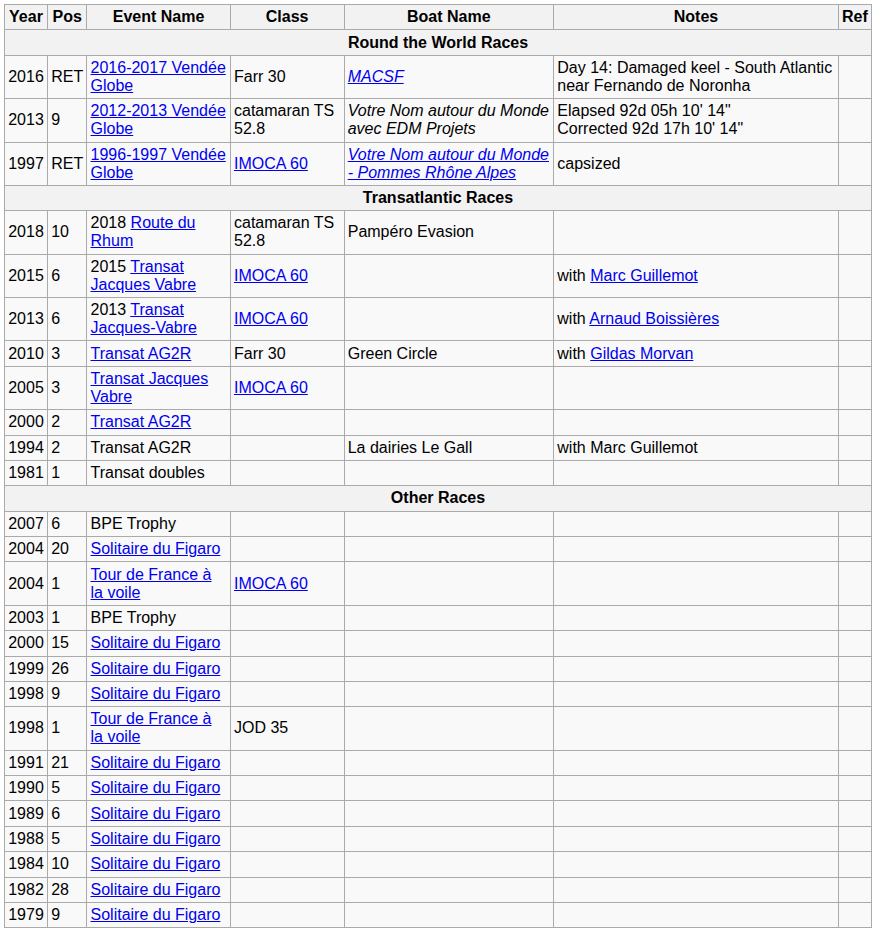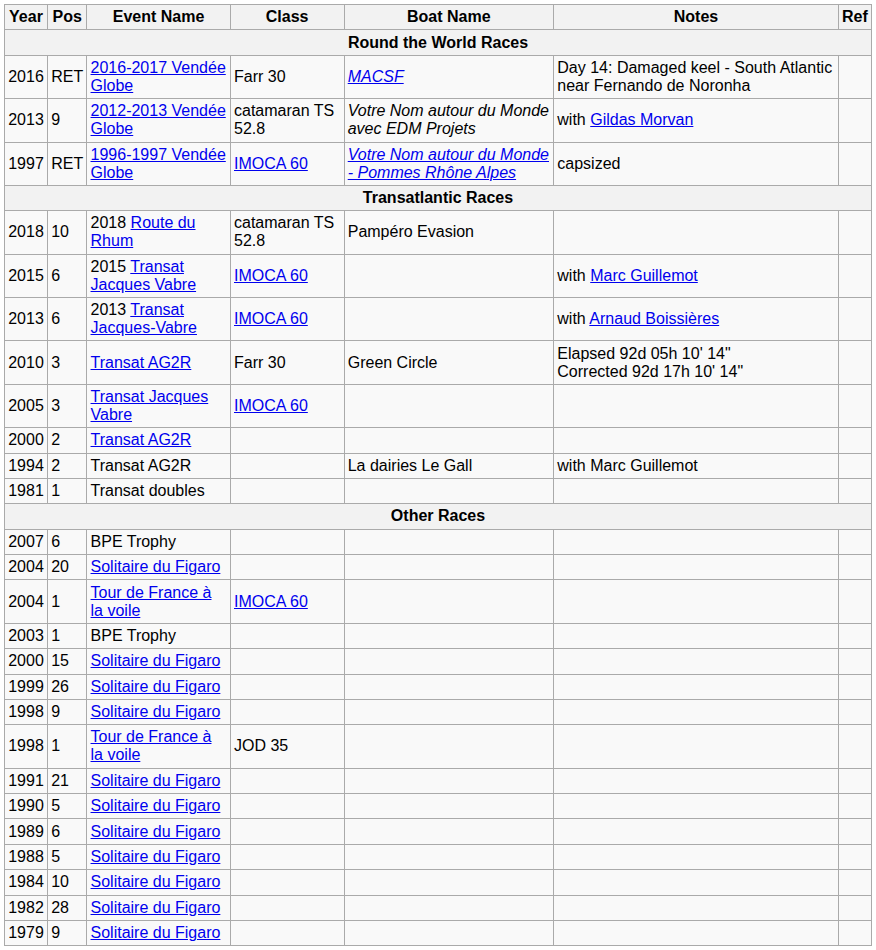2013 / 9 | Notes: Elapsed 92d 05h 10' 14" Corrected 92d 17h 10' 14" -> with Gildas Morvan
2010 | Notes: with Gildas Morvan -> Elapsed 92d 05h 10' 14" Corrected 92d 17h 10' 14"
